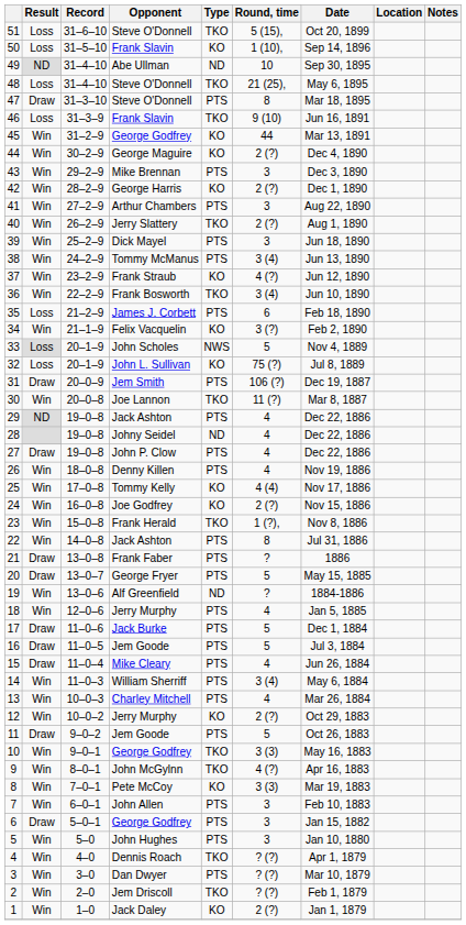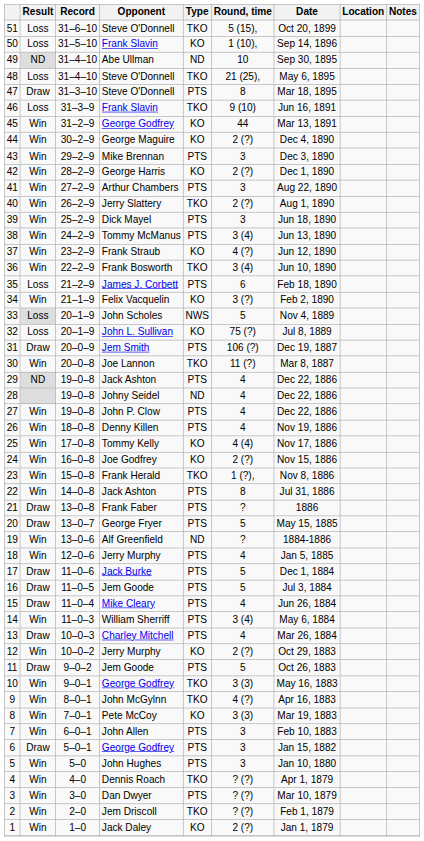27 | Result: Draw -> Win
13 | Result: Win -> Draw
